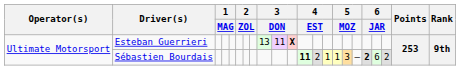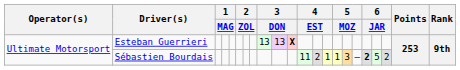Esteban Guerrieri | column 10: 11 -> 13
Sébastien Bourdais | column 12: bold -> normal
Sébastien Bourdais | column 19: 6 -> 5
